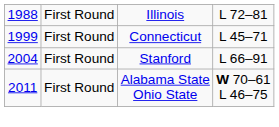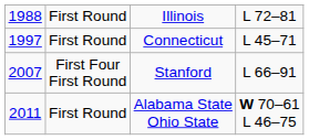Connecticut | column 1: 1999 -> 1997
Stanford | column 1: 2004 -> 2007
Stanford | column 2: First Round -> First Four First Round
